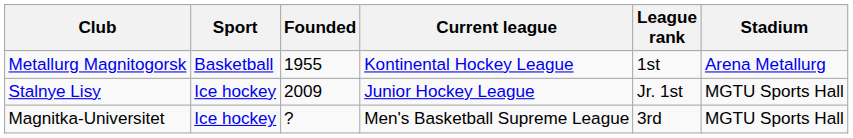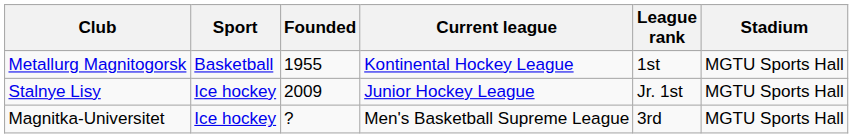Metallurg Magnitogorsk | Stadium: Arena Metallurg -> MGTU Sports Hall
